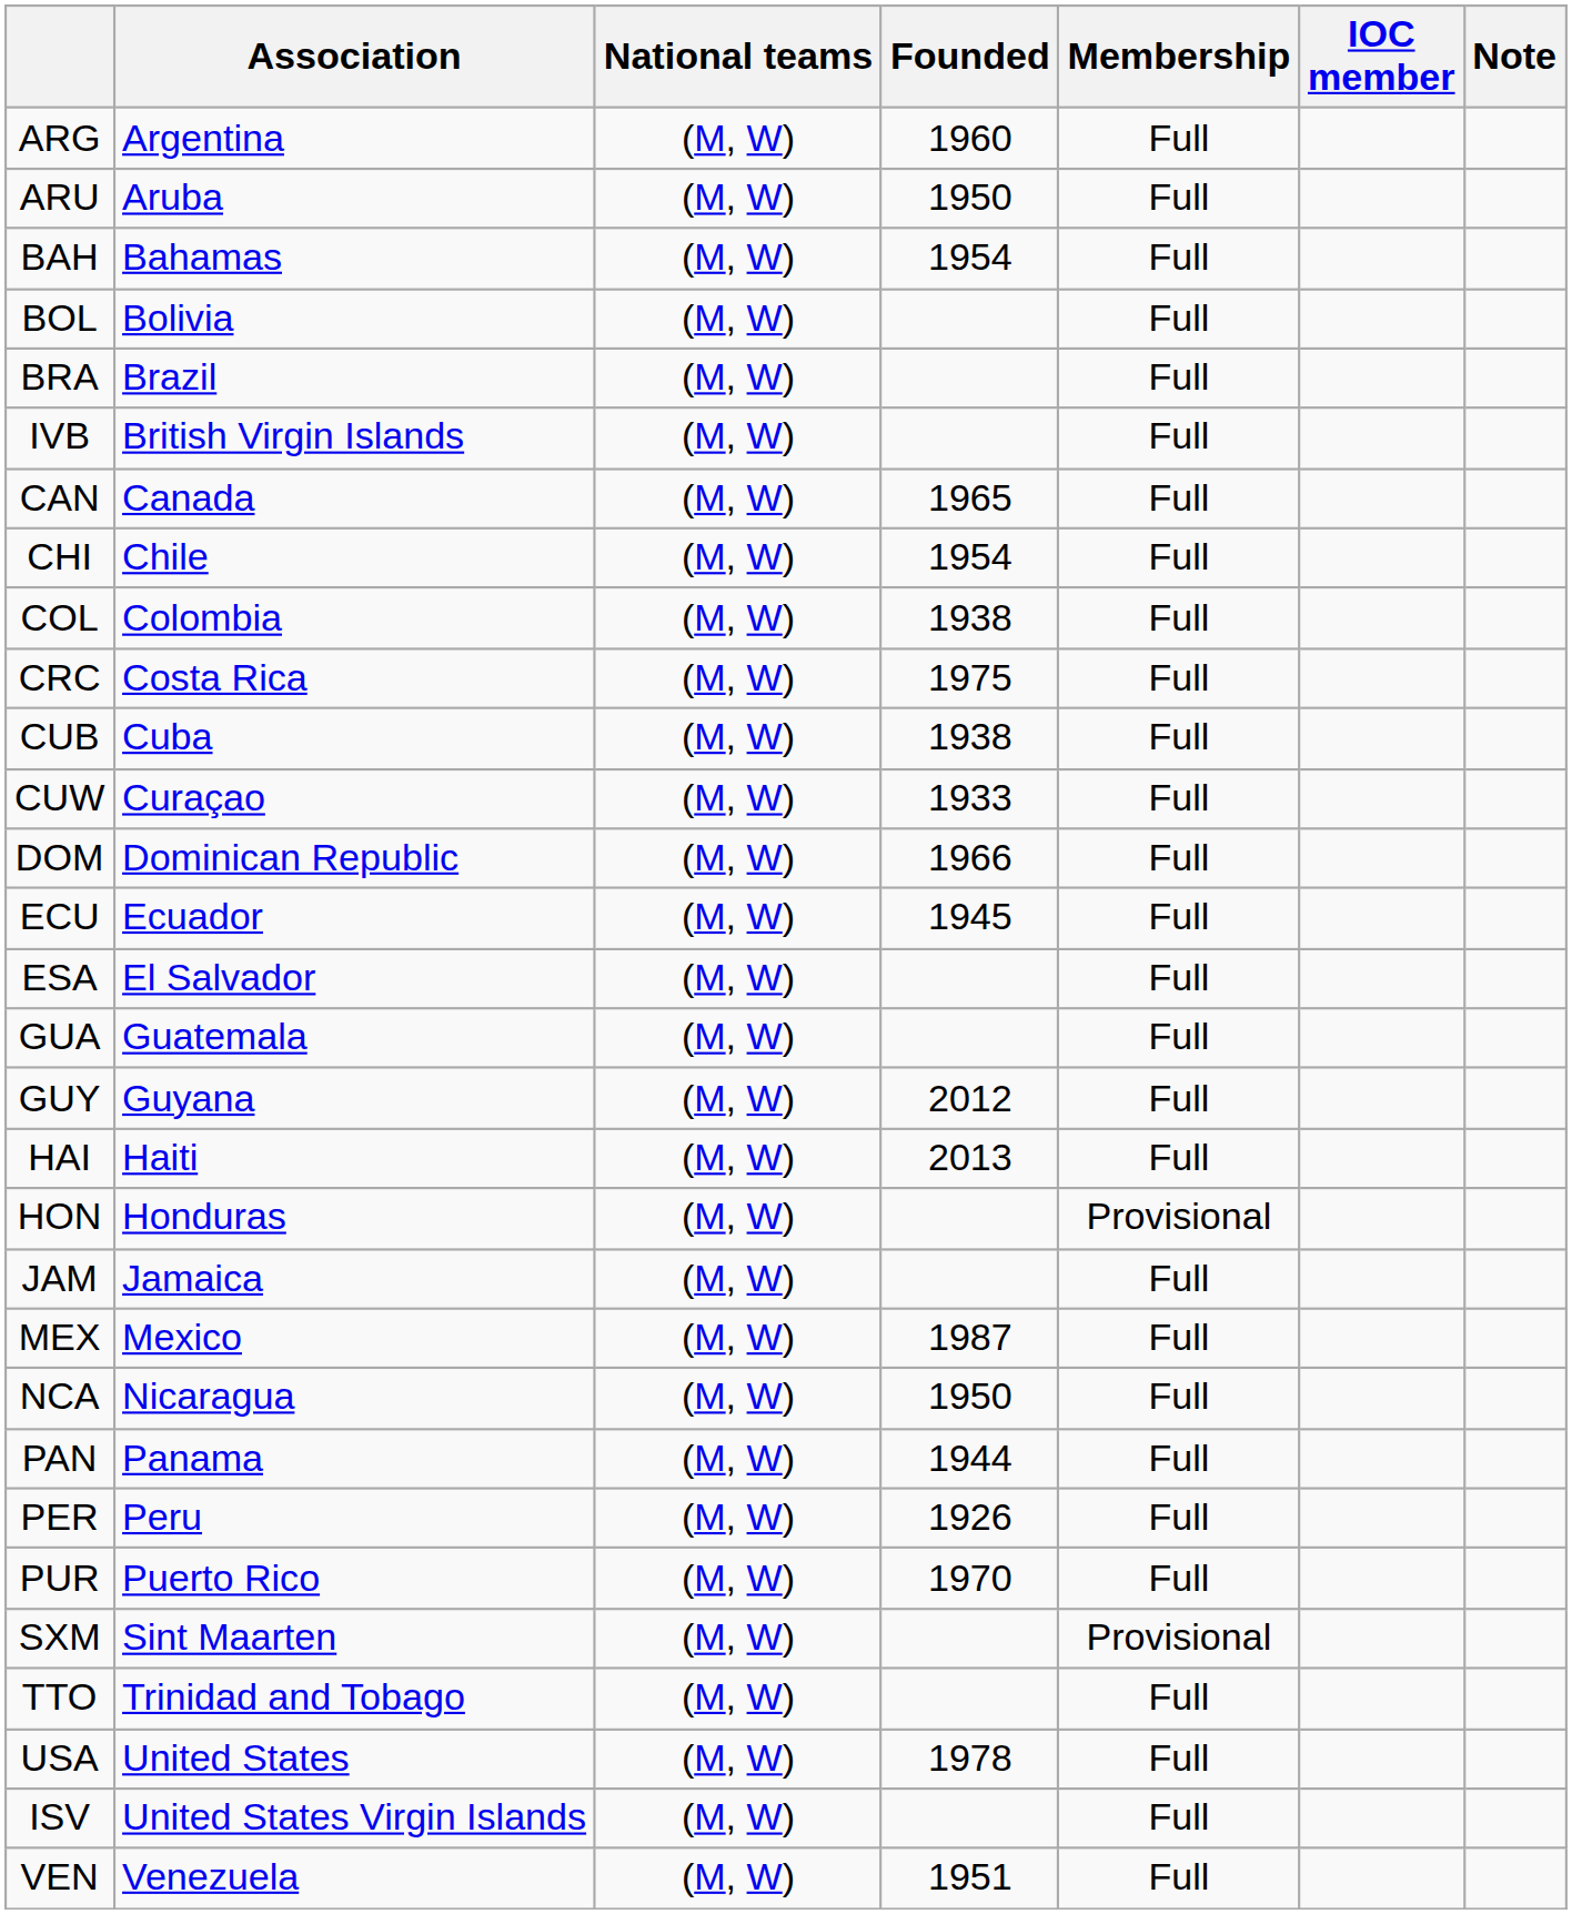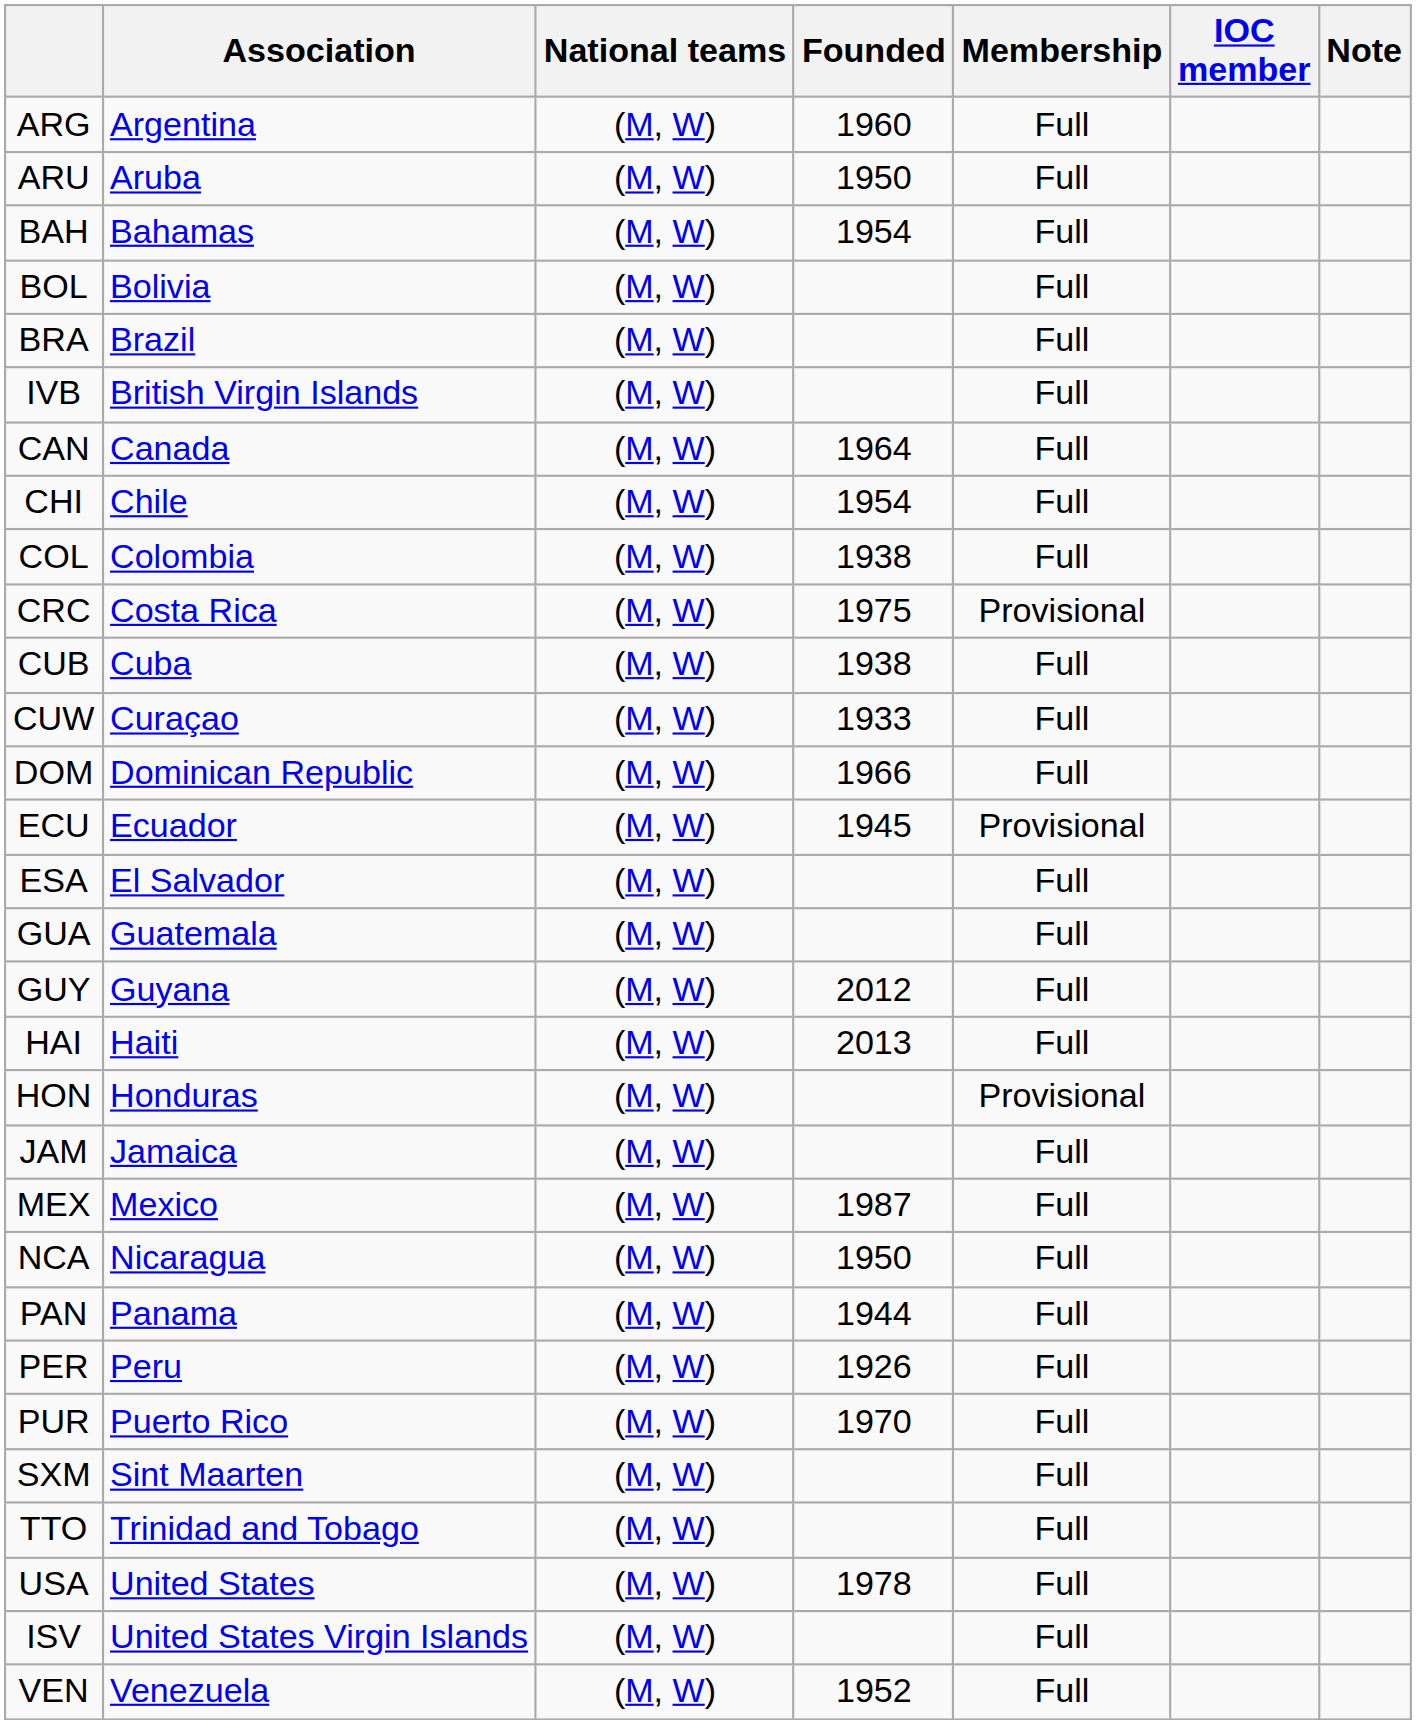CAN | Founded: 1965 -> 1964
CRC | Membership: Full -> Provisional
ECU | Membership: Full -> Provisional
SXM | Membership: Provisional -> Full
VEN | Founded: 1951 -> 1952
